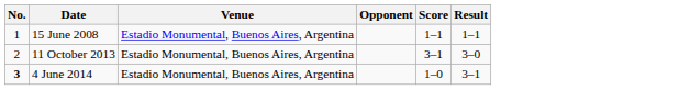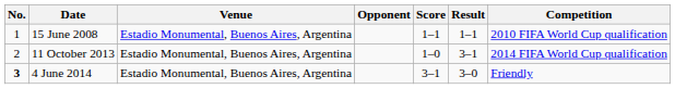+ column: Competition | 2010 FIFA World Cup qualification | 2014 FIFA World Cup qualification | Friendly
11 October 2013 | Score: 3–1 -> 1–0
11 October 2013 | Result: 3–0 -> 3–1
4 June 2014 | Score: 1–0 -> 3–1
4 June 2014 | Result: 3–1 -> 3–0
